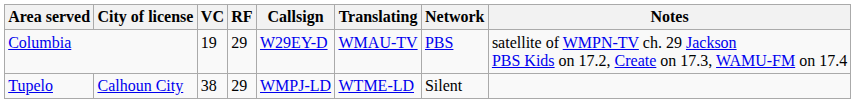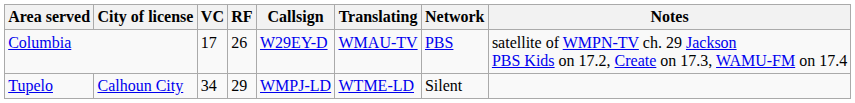Columbia | VC: 19 -> 17
Columbia | RF: 29 -> 26
Tupelo | VC: 38 -> 34
